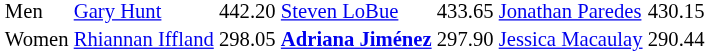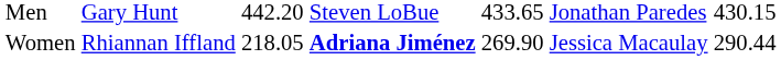Women | column 3: 298.05 -> 218.05
Women | column 5: 297.90 -> 269.90
